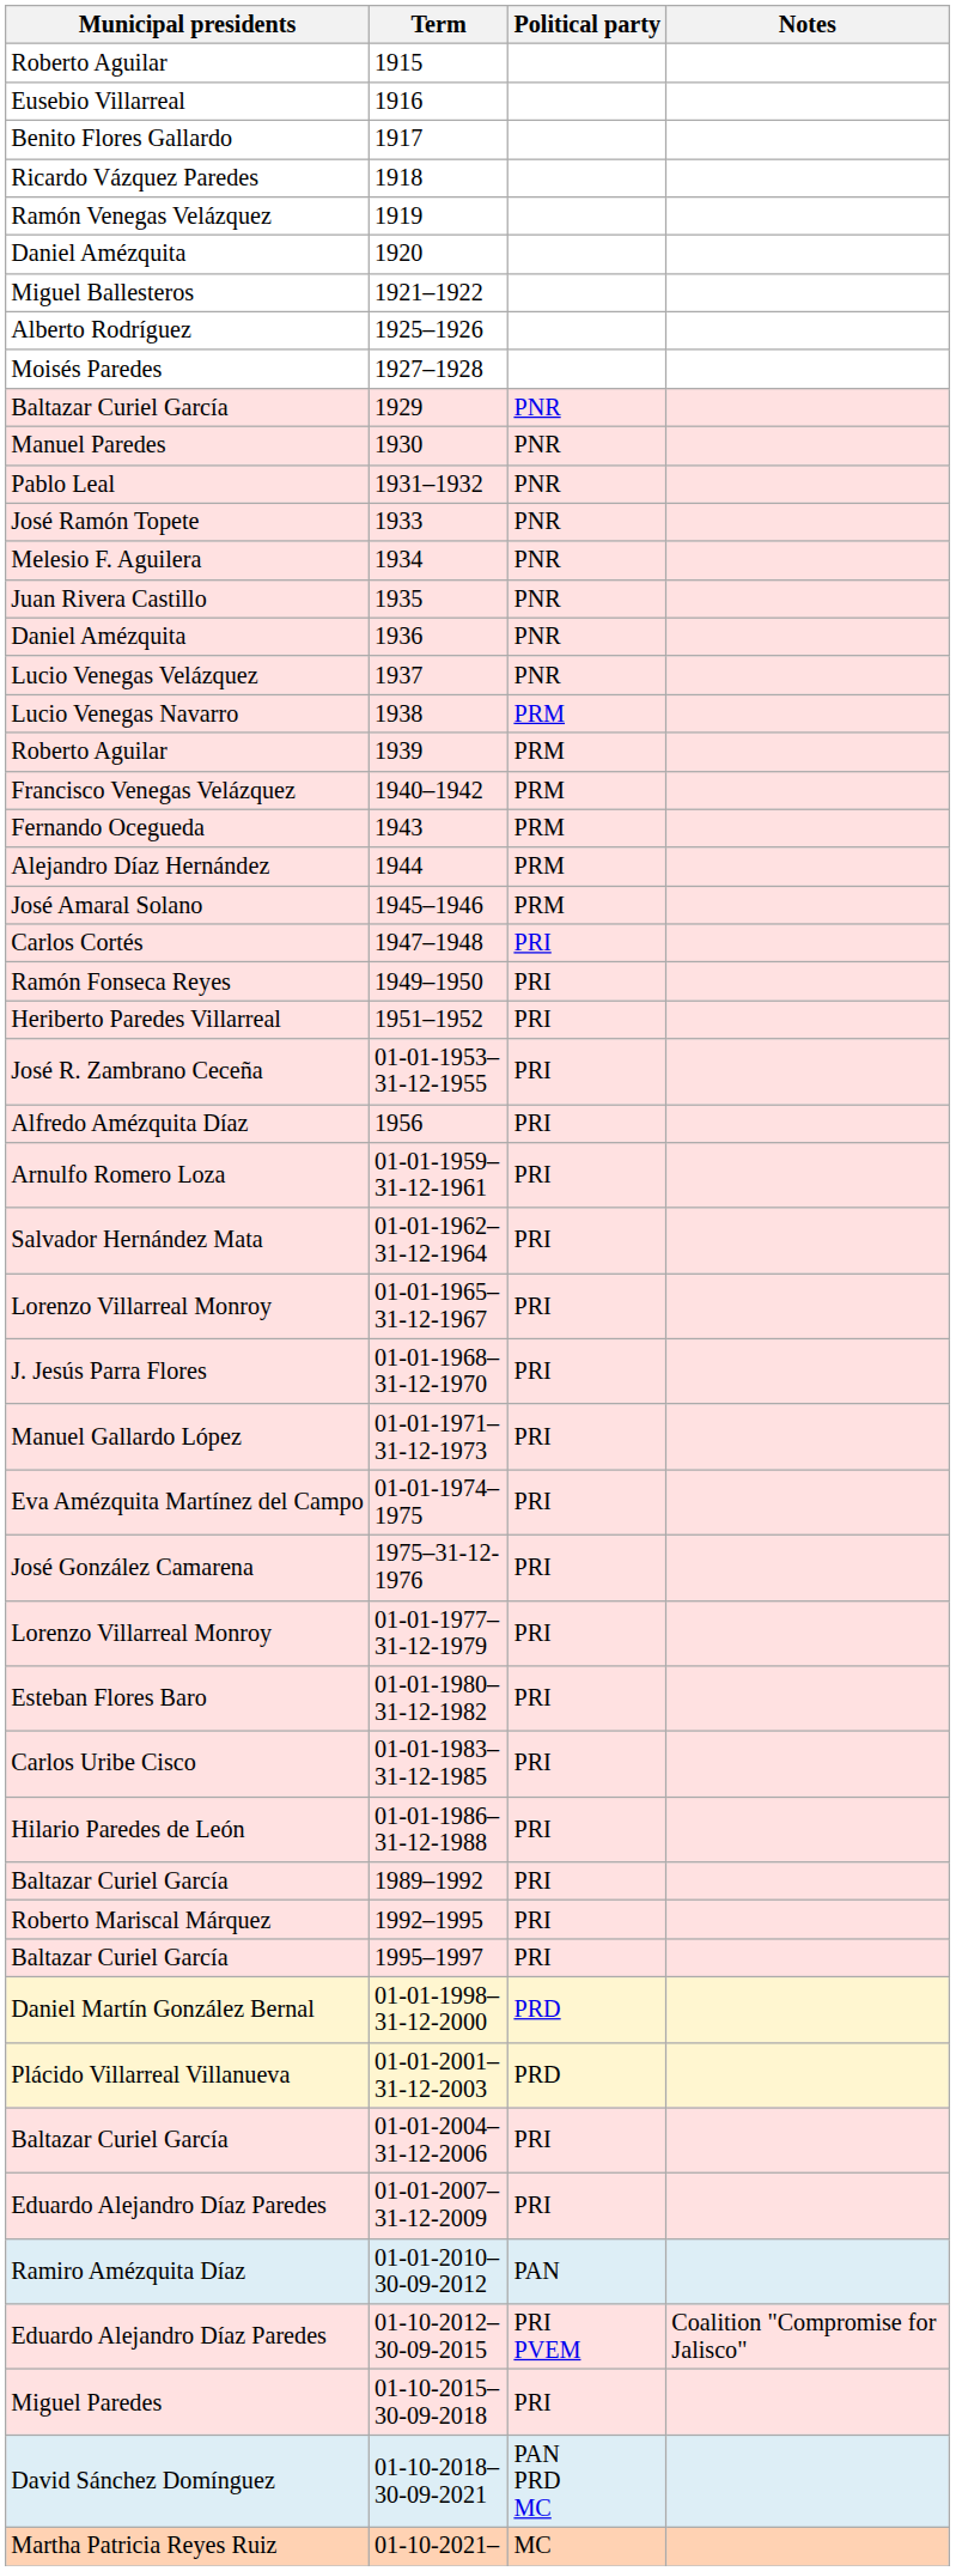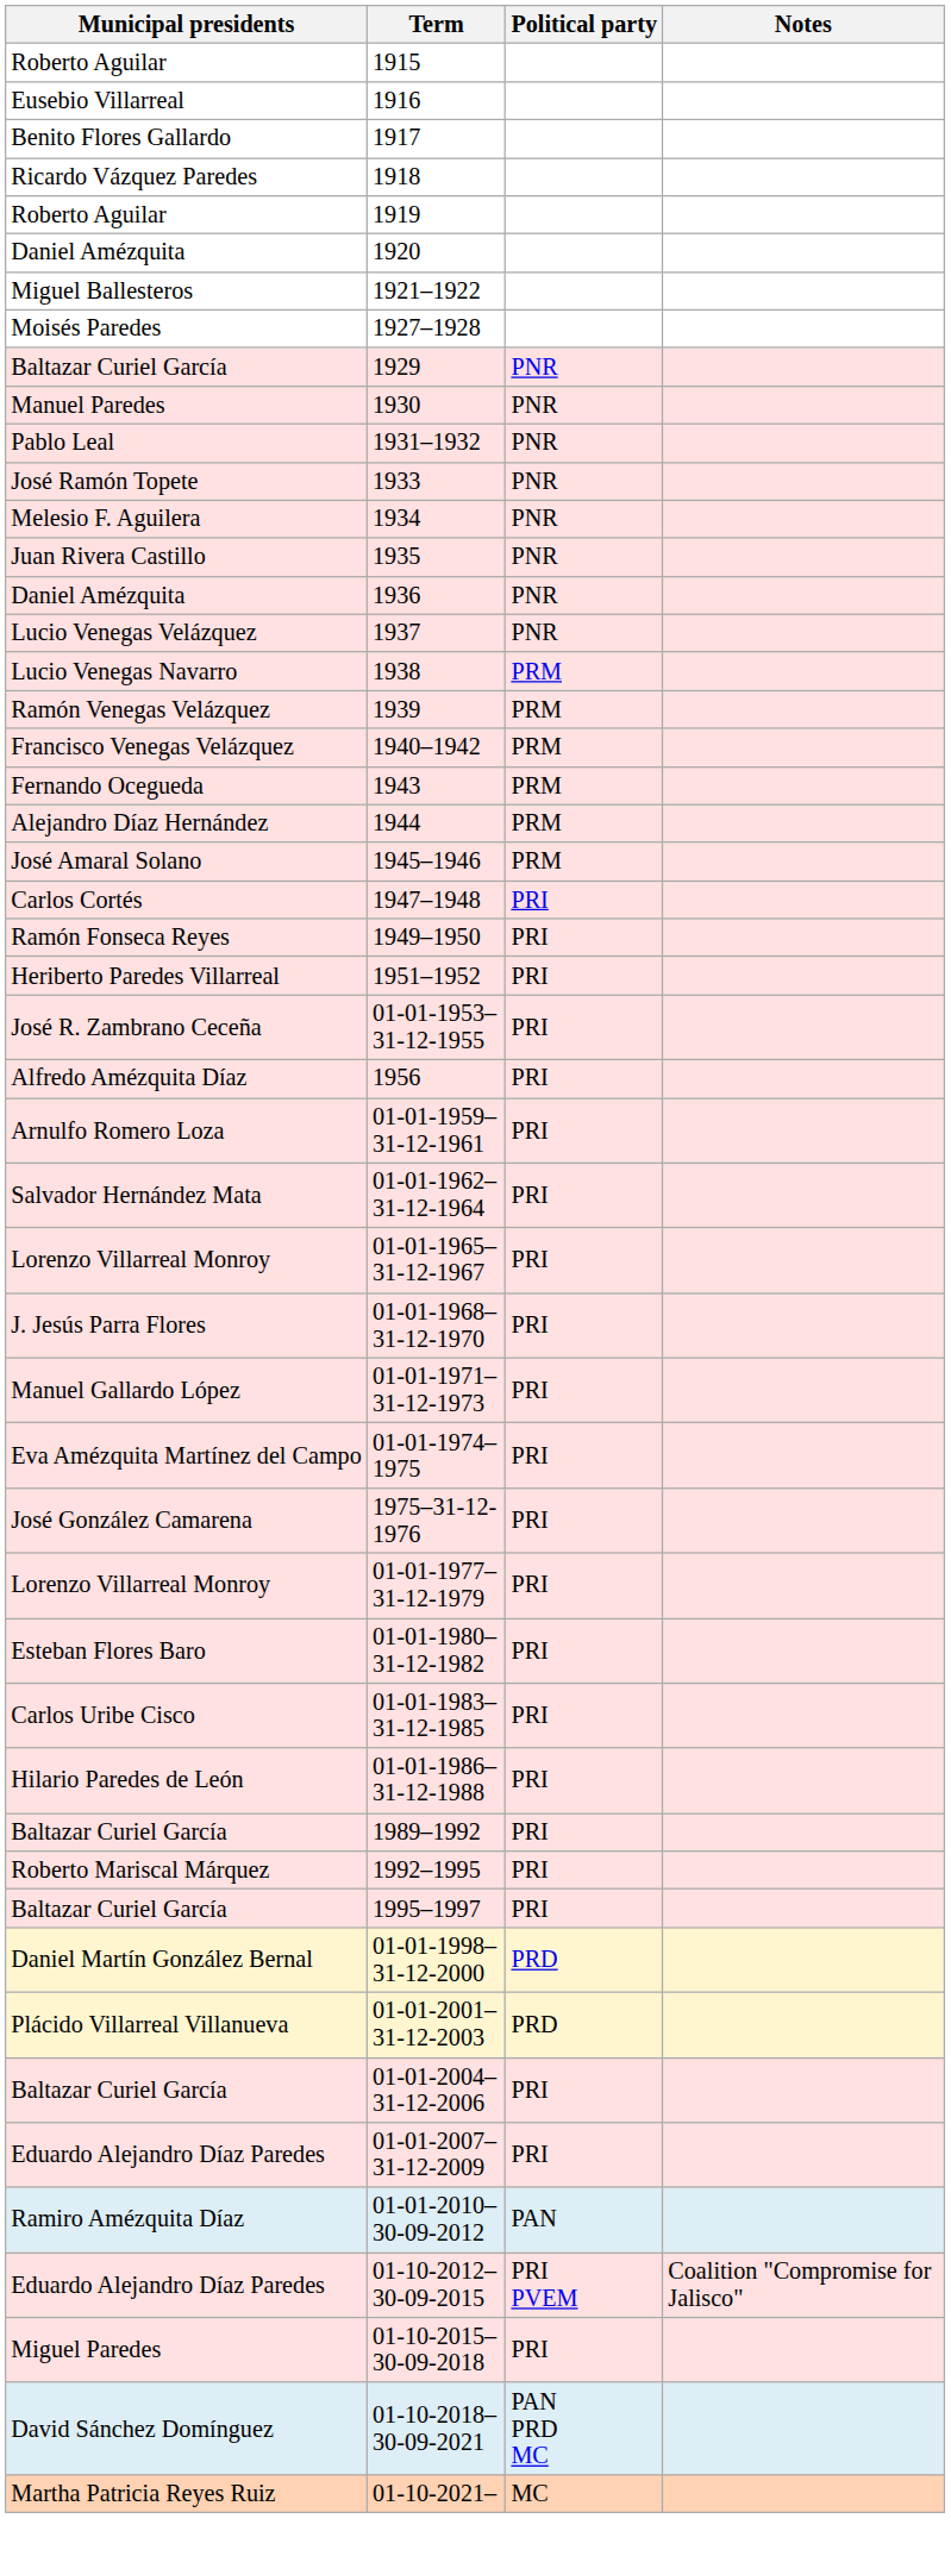1919 | Municipal presidents: Ramón Venegas Velázquez -> Roberto Aguilar
- row: Alberto Rodríguez | 1925–1926
1939 | Municipal presidents: Roberto Aguilar -> Ramón Venegas Velázquez
